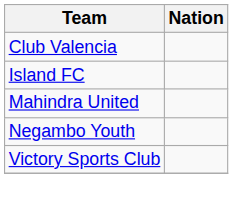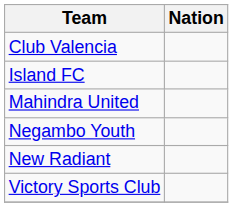+ row: New Radiant
